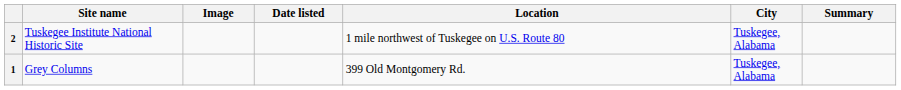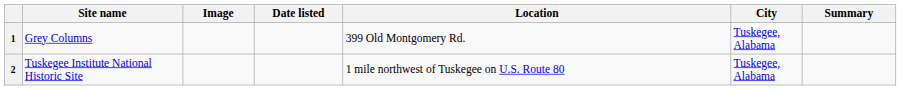rows swapped: 1 <-> 2
